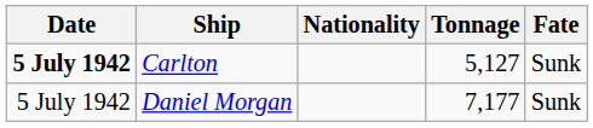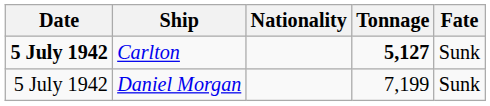Carlton | Tonnage: normal -> bold
Daniel Morgan | Tonnage: 7,177 -> 7,199
